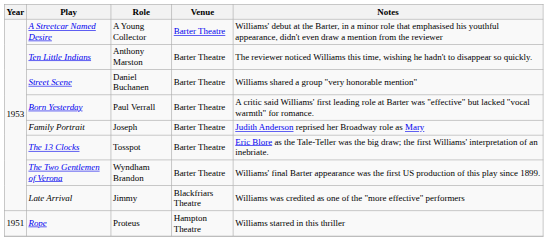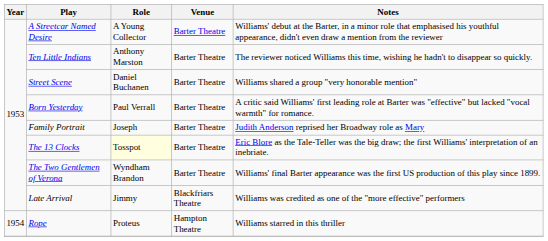The 13 Clocks | Role: no background -> lightyellow background
Rope | Year: 1951 -> 1954
